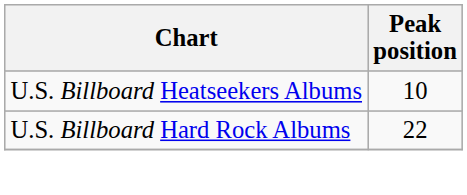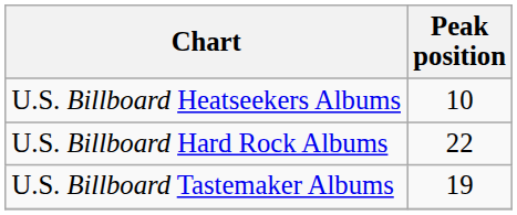+ row: U.S. Billboard Tastemaker Albums | 19
